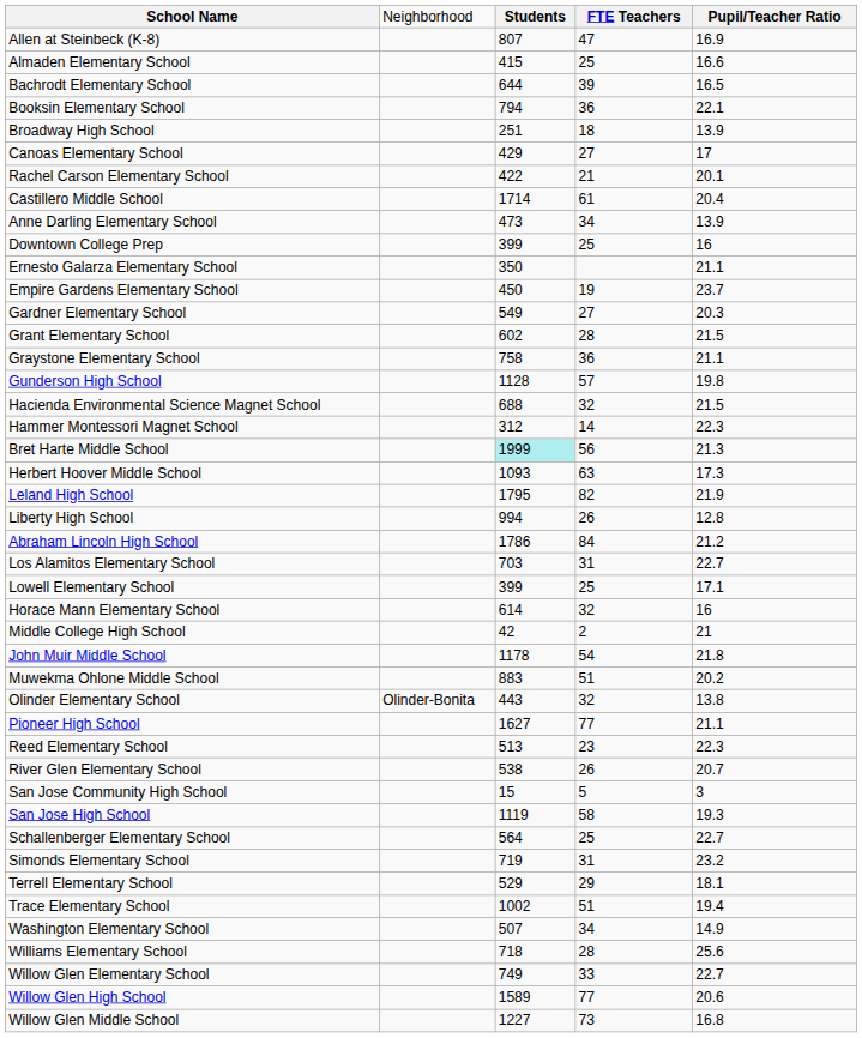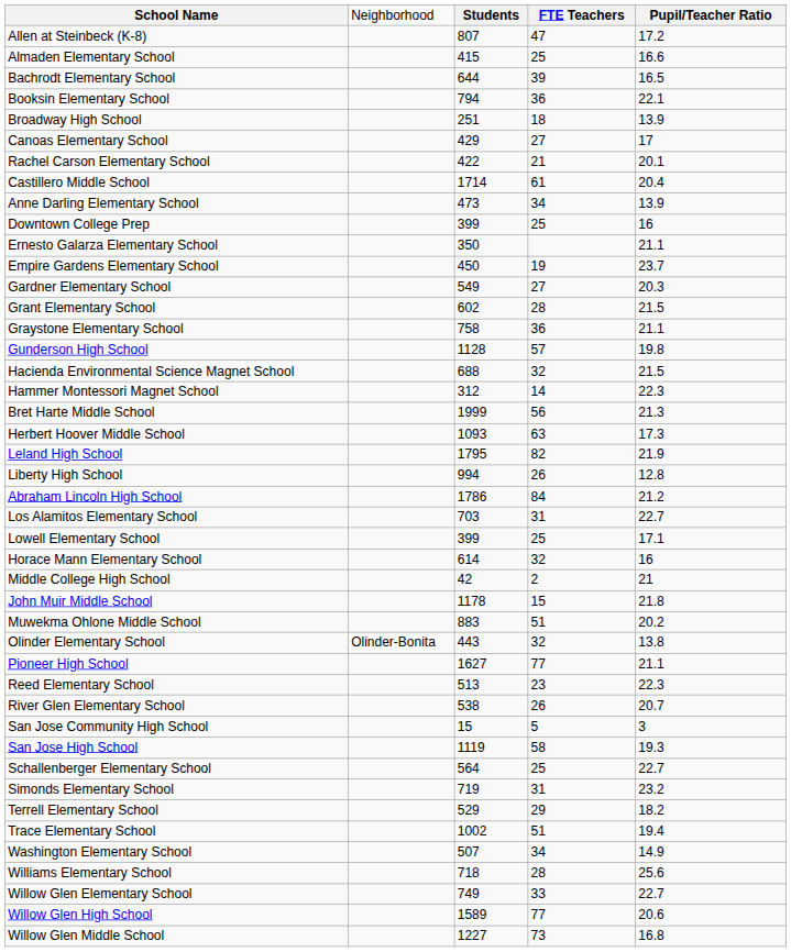Allen at Steinbeck (K-8) | column 5: 16.9 -> 17.2
Bret Harte Middle School | column 3: paleturquoise background -> no background
John Muir Middle School | column 4: 54 -> 15
Terrell Elementary School | column 5: 18.1 -> 18.2
